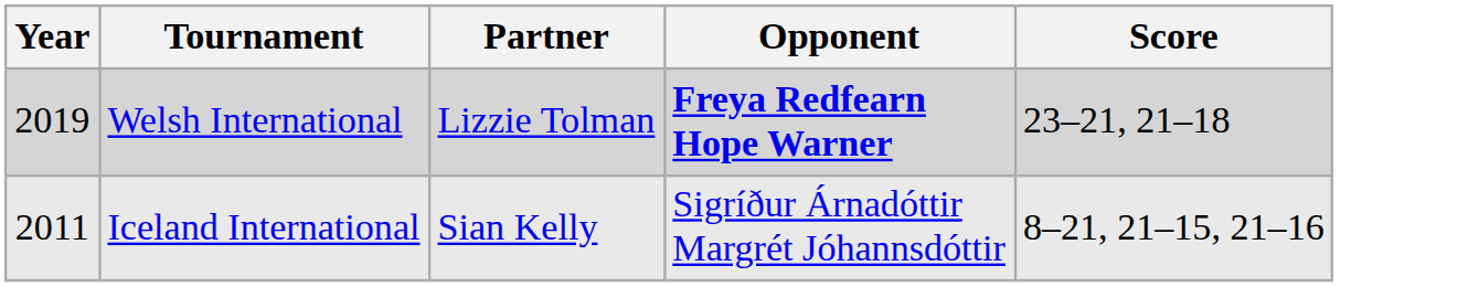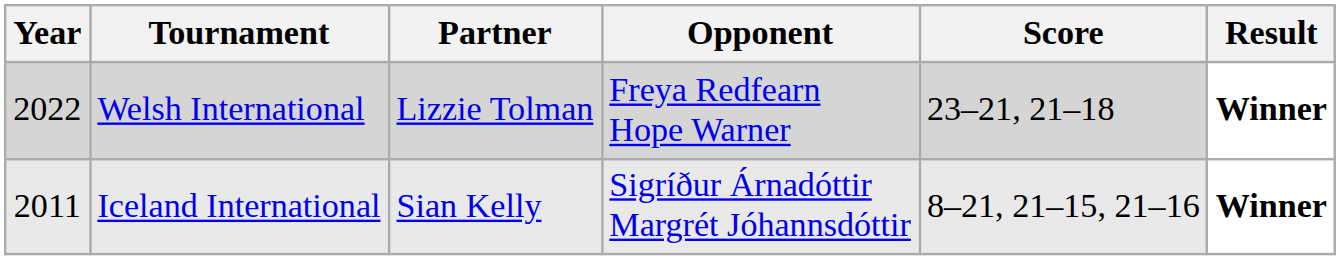+ column: Result | Winner | Winner
Welsh International | Year: 2019 -> 2022
Welsh International | Opponent: bold -> normal
